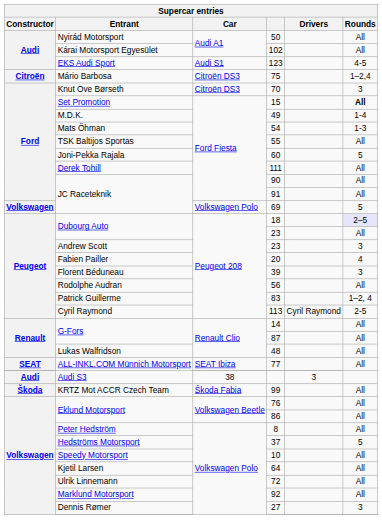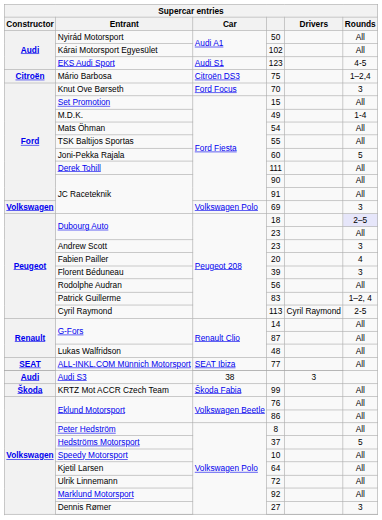70 | Car: Citroën DS3 -> Ford Focus
15 | Rounds: bold -> normal
54 | Rounds: 1-3 -> All
69 | Rounds: 5 -> 3
